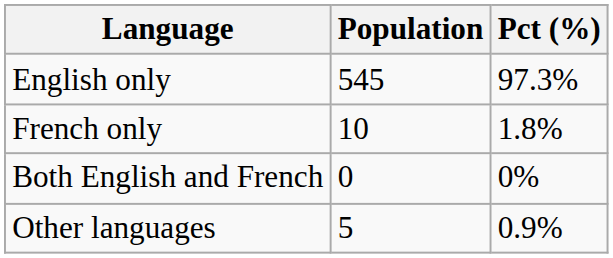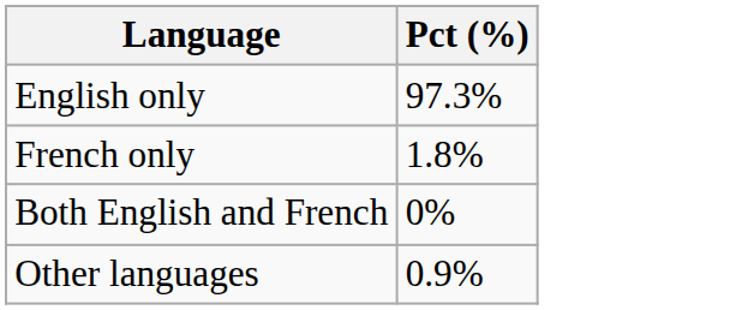- column: Population | 545 | 10 | 0 | 5
